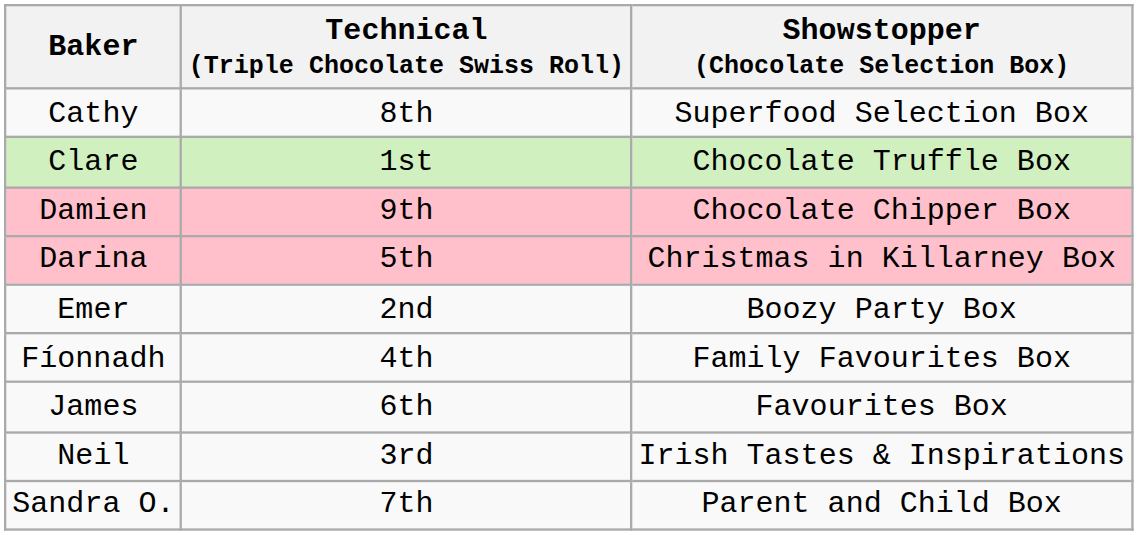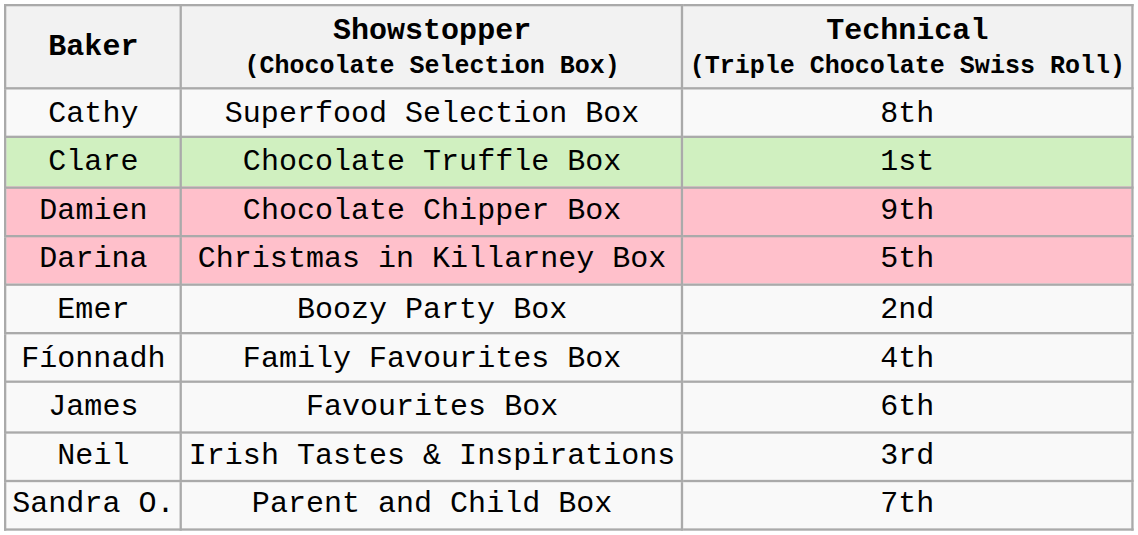columns swapped: Technical (Triple Chocolate Swiss Roll) <-> Showstopper (Chocolate Selection Box)
